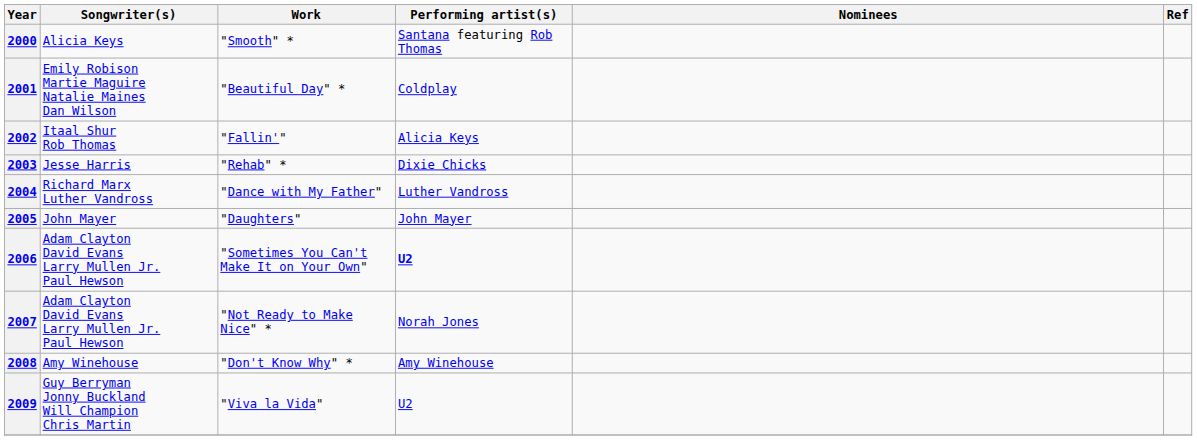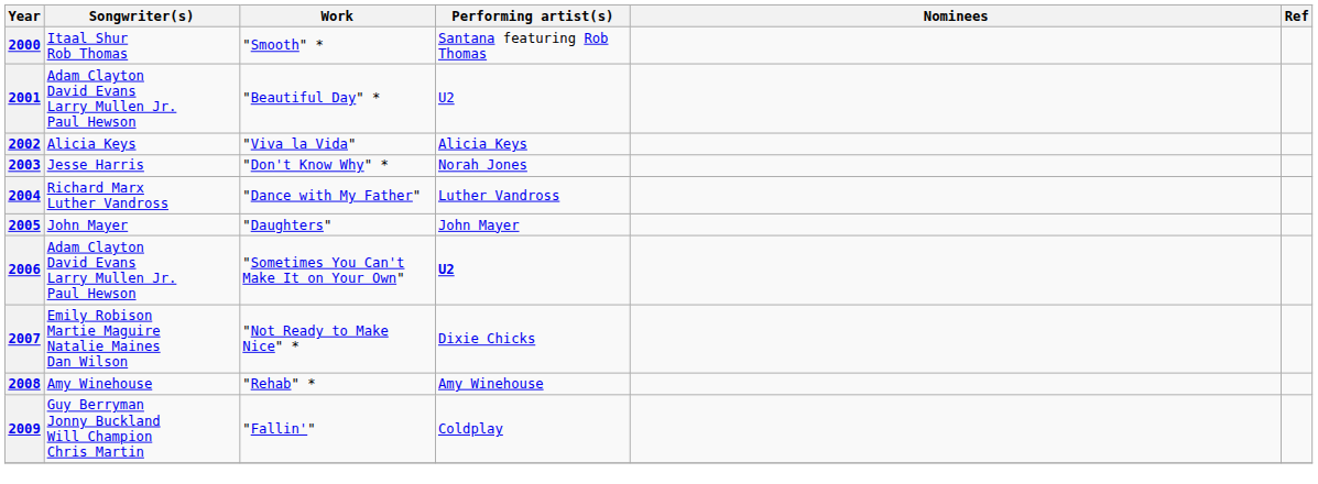2000 | Songwriter(s): Alicia Keys -> Itaal Shur Rob Thomas
2001 | Songwriter(s): Emily Robison Martie Maguire Natalie Maines Dan Wilson -> Adam Clayton David Evans Larry Mullen Jr. Paul Hewson
2001 | Performing artist(s): Coldplay -> U2
2002 | Songwriter(s): Itaal Shur Rob Thomas -> Alicia Keys
2002 | Work: "Fallin'" -> "Viva la Vida"
2003 | Work: "Rehab" * -> "Don't Know Why" *
2003 | Performing artist(s): Dixie Chicks -> Norah Jones
2007 | Songwriter(s): Adam Clayton David Evans Larry Mullen Jr. Paul Hewson -> Emily Robison Martie Maguire Natalie Maines Dan Wilson
2007 | Performing artist(s): Norah Jones -> Dixie Chicks
2008 | Work: "Don't Know Why" * -> "Rehab" *
2009 | Work: "Viva la Vida" -> "Fallin'"
2009 | Performing artist(s): U2 -> Coldplay
